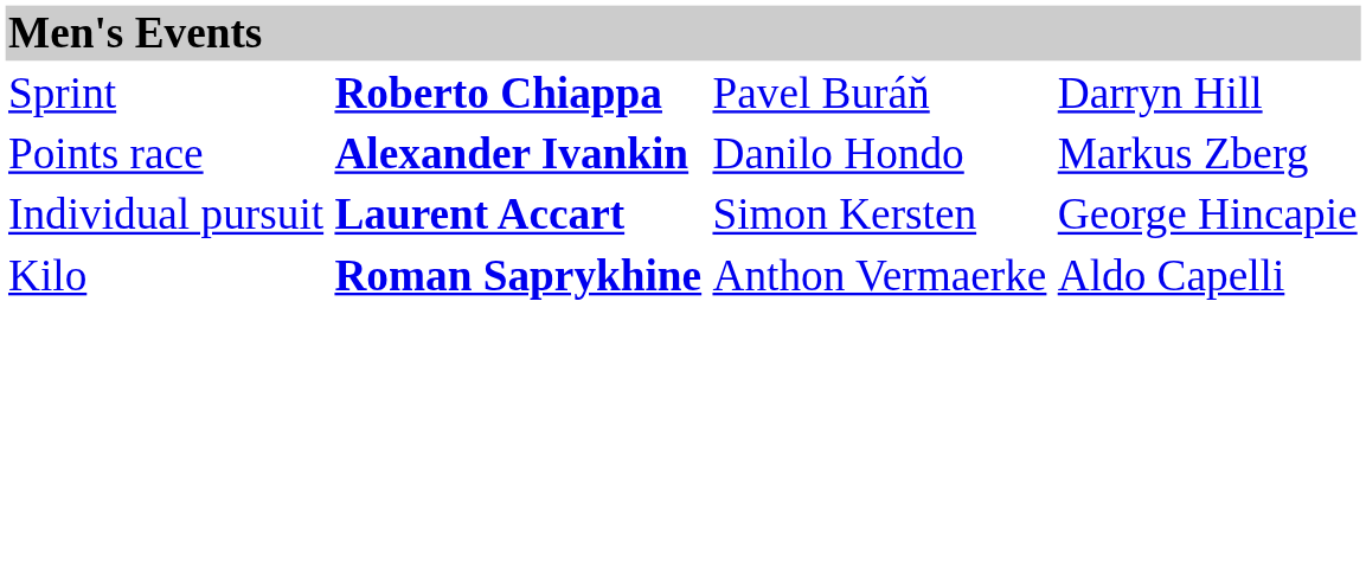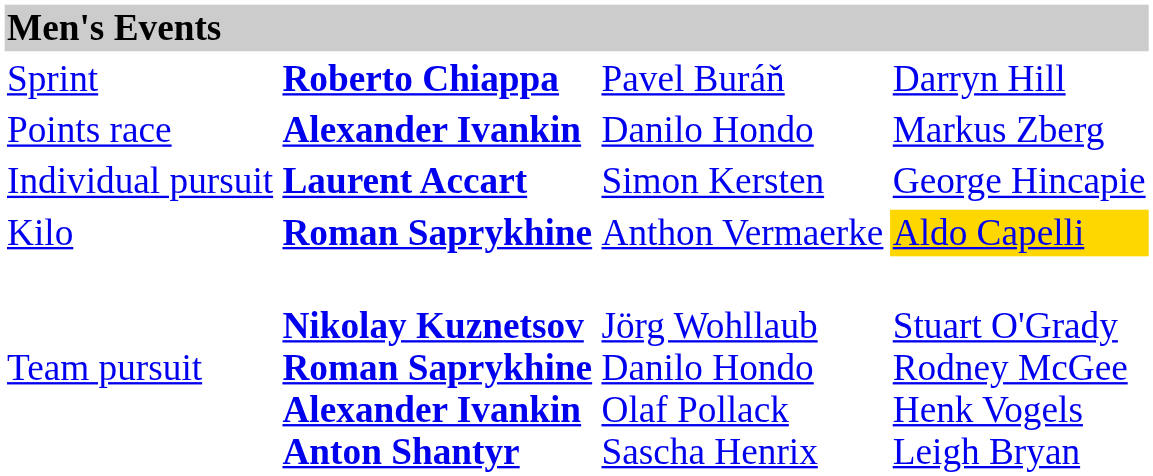Kilo | column 4: no background -> gold background
+ row: Team pursuit | Nikolay Kuznetsov Roman Saprykhine Alexander Ivankin Anton Shantyr | Jörg Wohllaub Danilo Hondo Olaf Pollack Sascha Henrix | Stuart O'Grady Rodney McGee Henk Vogels Leigh Bryan
